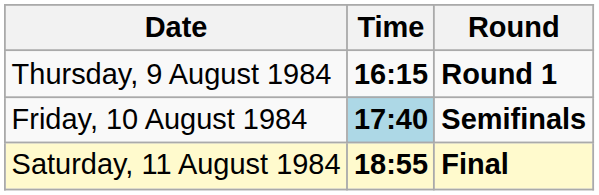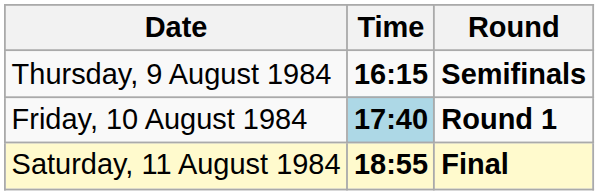Thursday, 9 August 1984 | Round: Round 1 -> Semifinals
Friday, 10 August 1984 | Round: Semifinals -> Round 1
